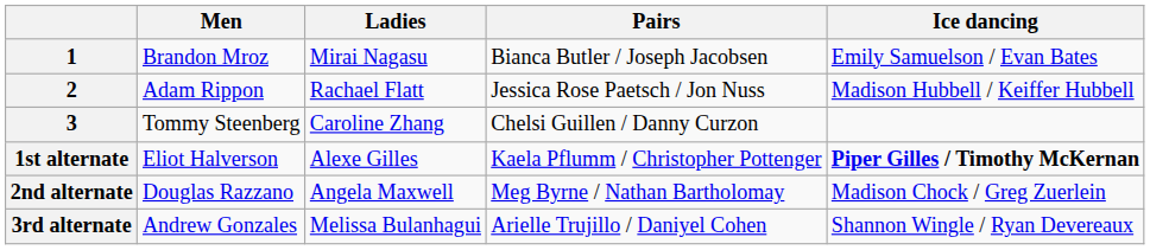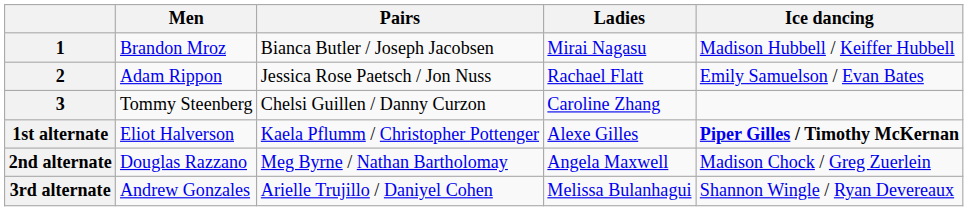columns swapped: Ladies <-> Pairs
1 | Ice dancing: Emily Samuelson / Evan Bates -> Madison Hubbell / Keiffer Hubbell
2 | Ice dancing: Madison Hubbell / Keiffer Hubbell -> Emily Samuelson / Evan Bates
